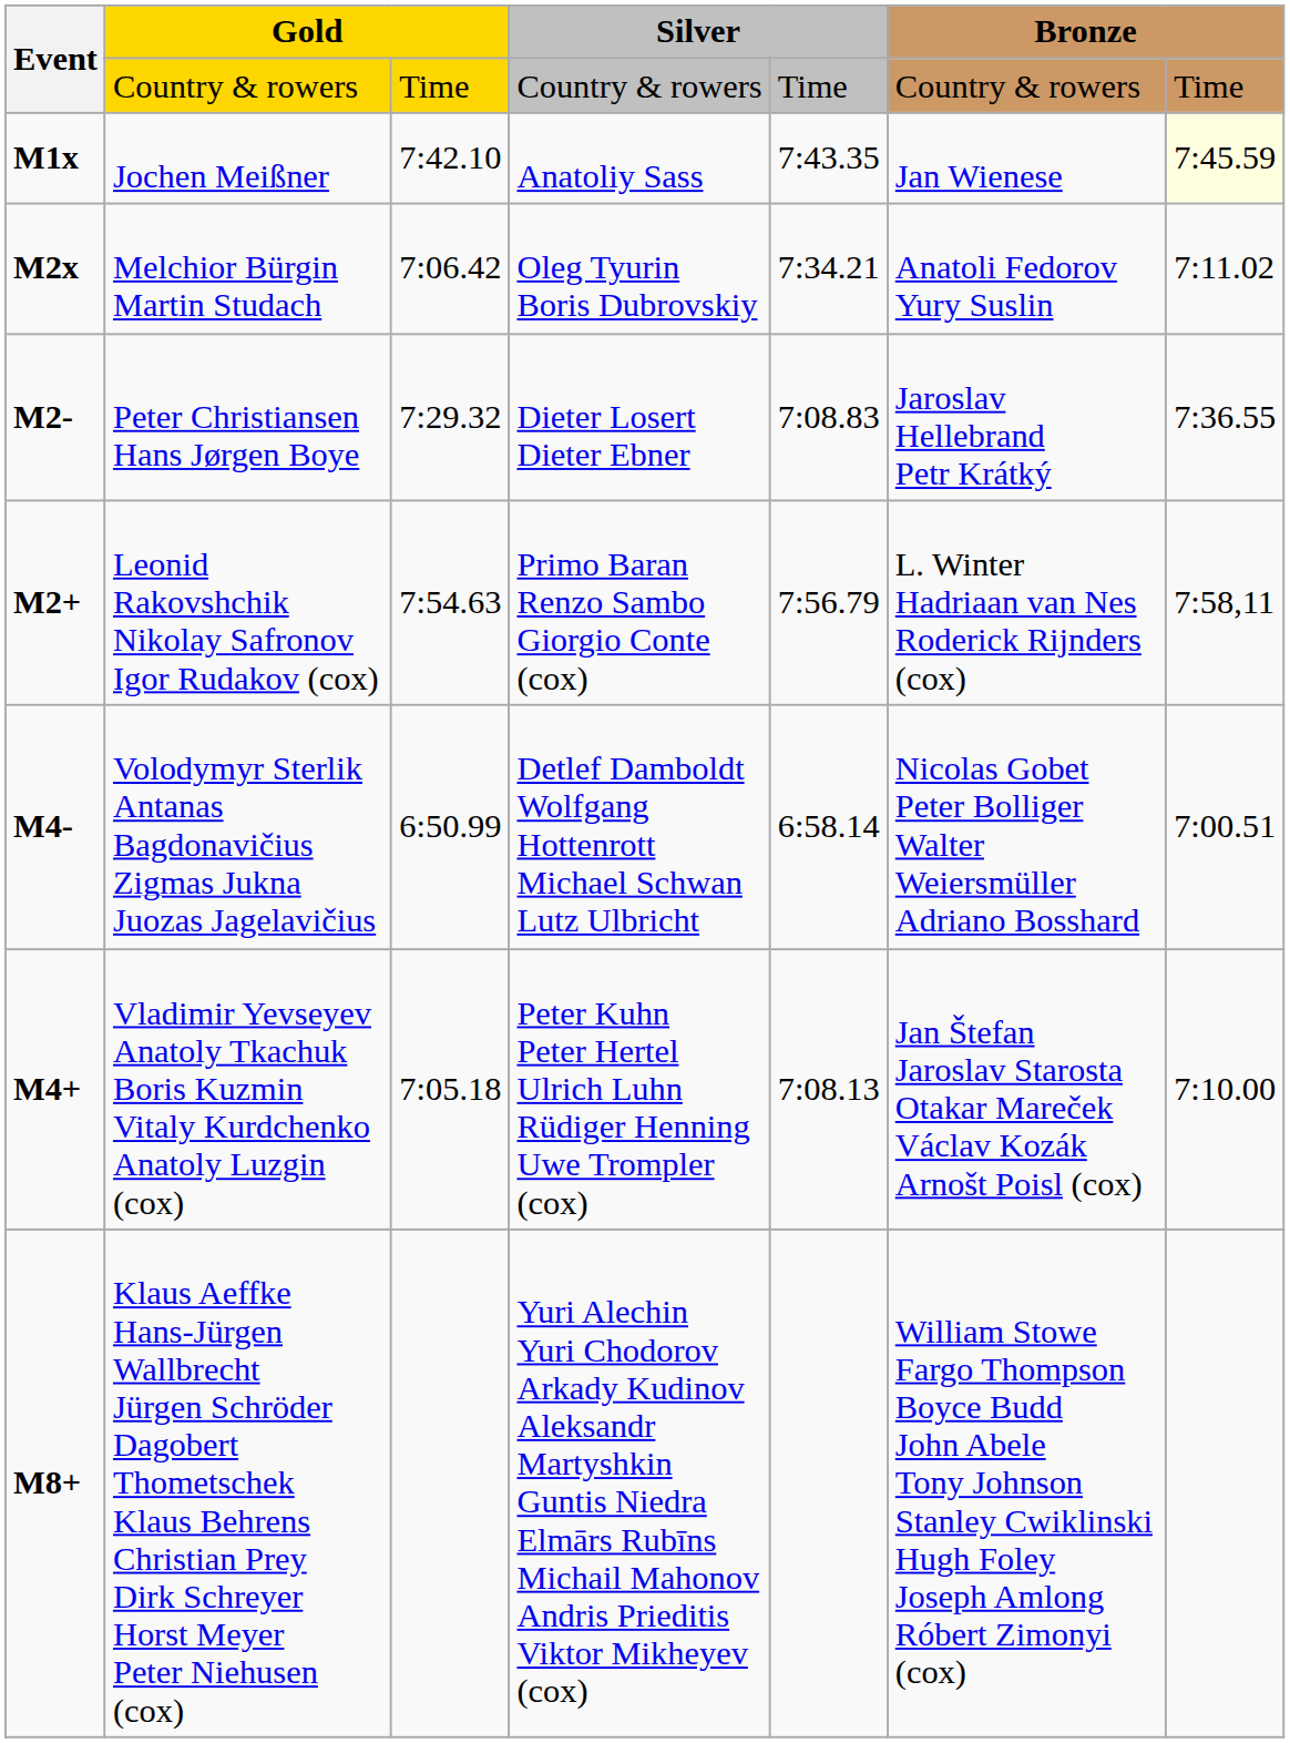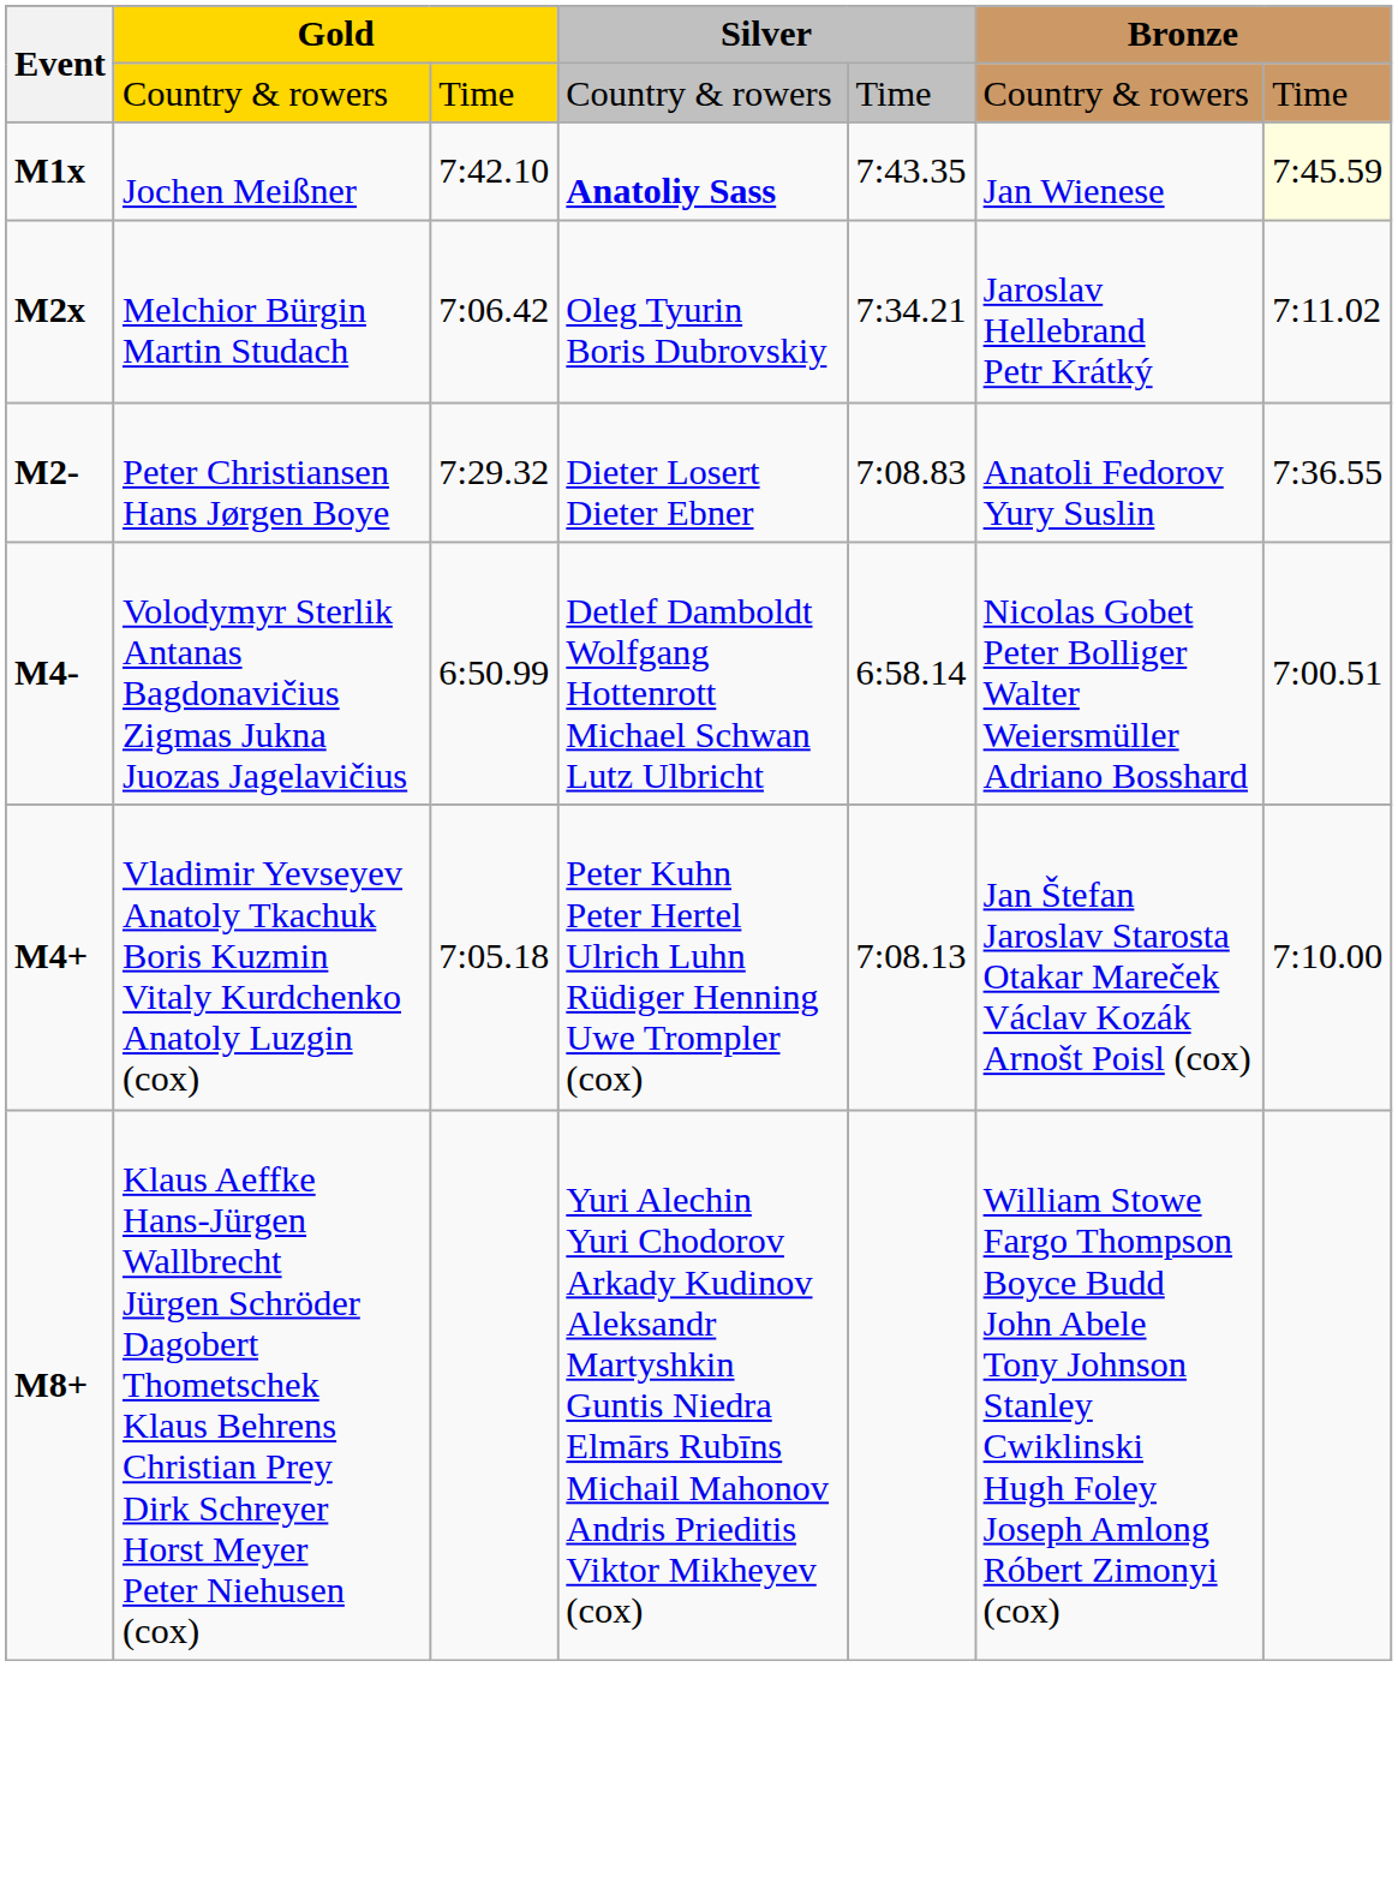Jochen Meißner | column 4: normal -> bold
Melchior Bürgin Martin Studach | column 6: Anatoli Fedorov Yury Suslin -> Jaroslav Hellebrand Petr Krátký
Peter Christiansen Hans Jørgen Boye | column 6: Jaroslav Hellebrand Petr Krátký -> Anatoli Fedorov Yury Suslin
- row: M2+ | Leonid Rakovshchik Nikolay Safronov Igor Rudakov (cox) | 7:54.63 | Primo Baran Renzo Sambo Giorgio Conte (cox) | 7:56.79 | L. Winter Hadriaan van Nes Roderick Rijnders (cox) | 7:58,11
